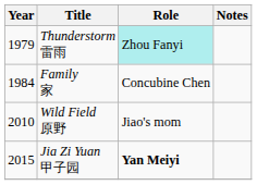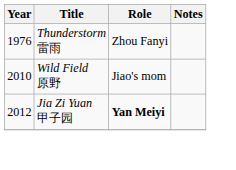Thunderstorm 雷雨 | Year: 1979 -> 1976
Thunderstorm 雷雨 | Role: paleturquoise background -> no background
- row: 1984 | Family 家 | Concubine Chen
Jia Zi Yuan 甲子园 | Year: 2015 -> 2012
